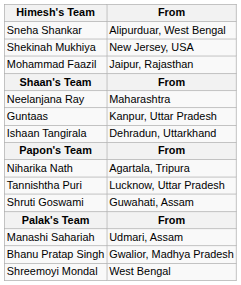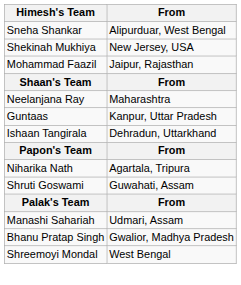- row: Tannishtha Puri | Lucknow, Uttar Pradesh
